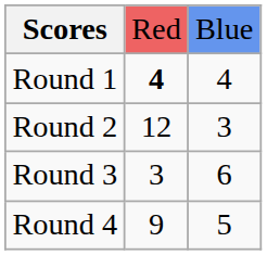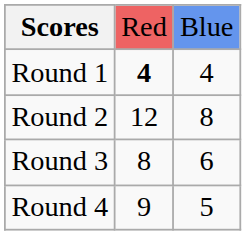Round 2 | column 3: 3 -> 8
Round 3 | column 2: 3 -> 8
